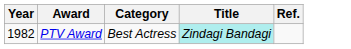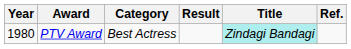+ column: Result
PTV Award | Year: 1982 -> 1980
